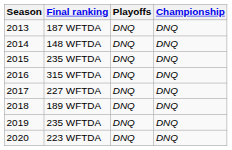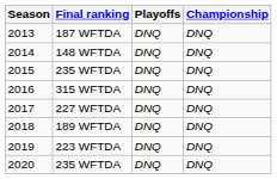2019 | Final ranking: 235 WFTDA -> 223 WFTDA
2020 | Final ranking: 223 WFTDA -> 235 WFTDA
